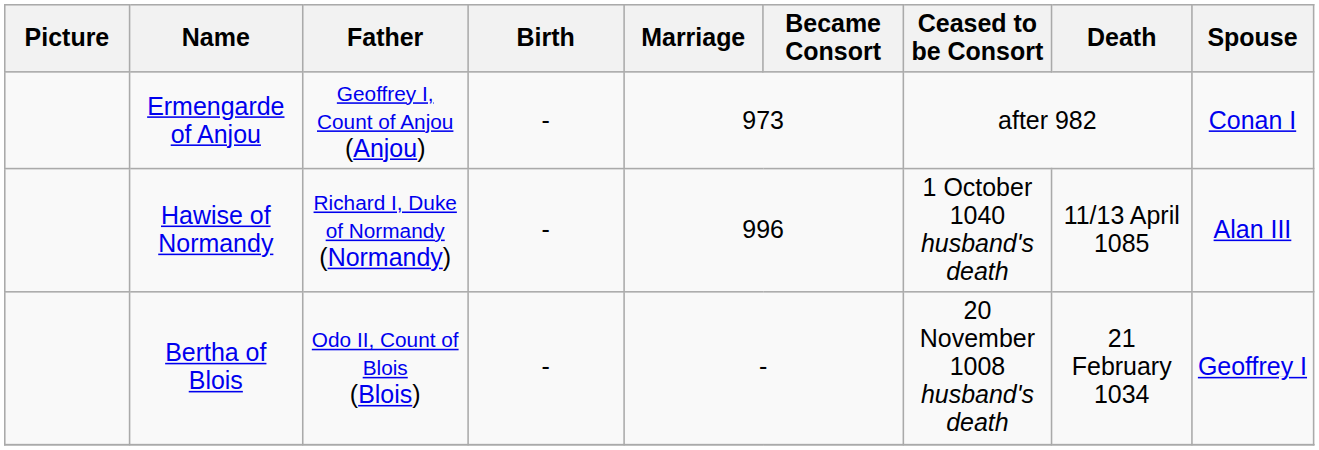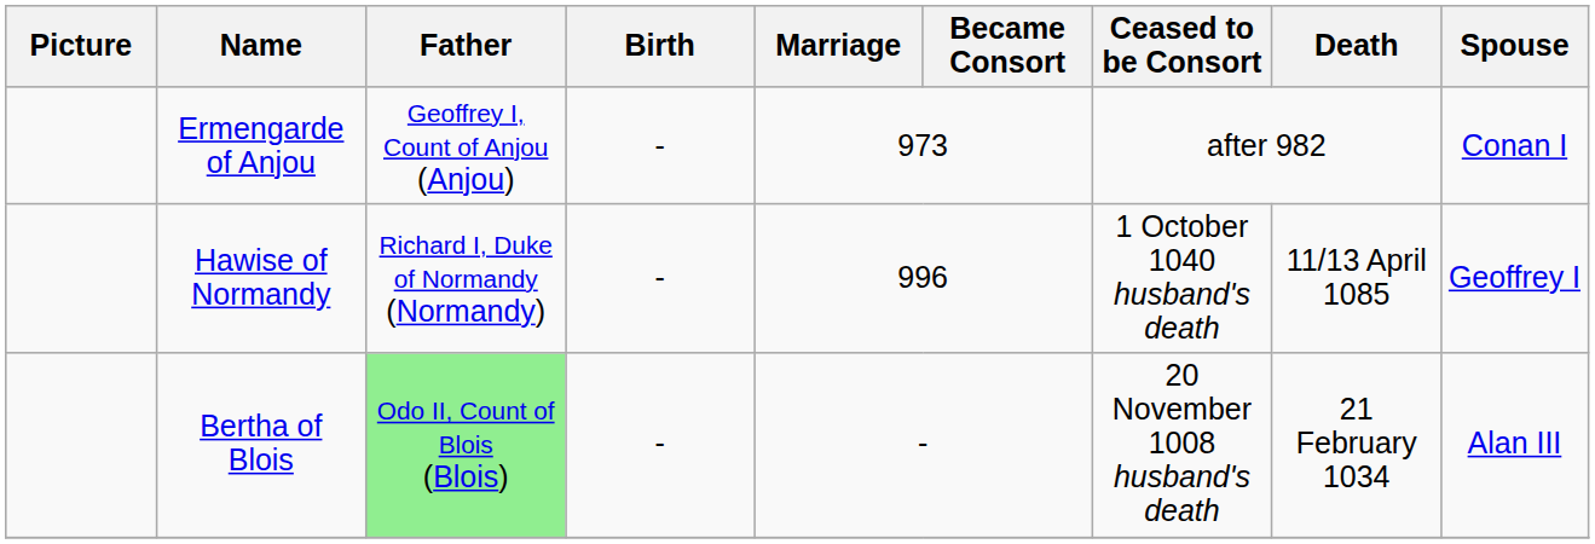Hawise of Normandy | Spouse: Alan III -> Geoffrey I
Bertha of Blois | Father: no background -> lightgreen background
Bertha of Blois | Spouse: Geoffrey I -> Alan III
